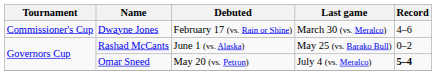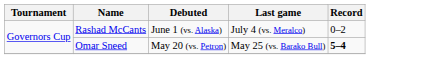- row: Commissioner's Cup | Dwayne Jones | February 17 (vs. Rain or Shine) | March 30 (vs. Meralco) | 4–6
Rashad McCants | Last game: May 25 (vs. Barako Bull) -> July 4 (vs. Meralco)
Omar Sneed | Last game: July 4 (vs. Meralco) -> May 25 (vs. Barako Bull)
